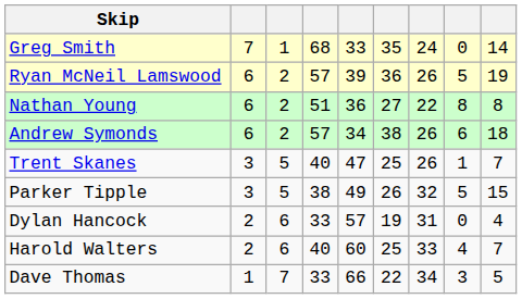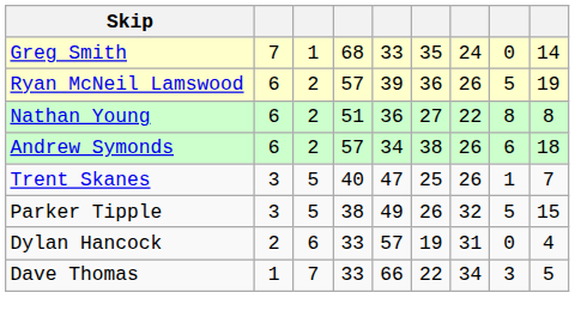- row: Harold Walters | 2 | 6 | 40 | 60 | 25 | 33 | 4 | 7
